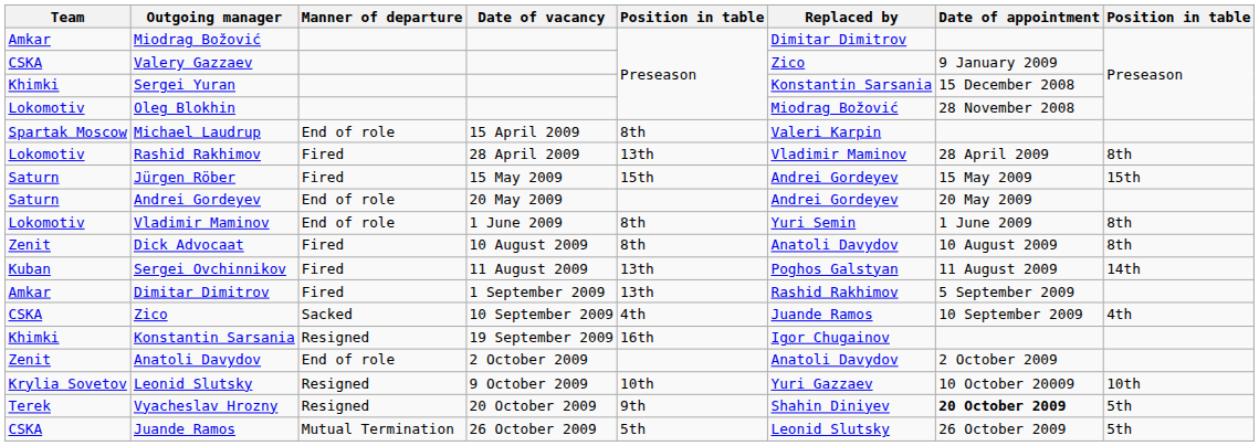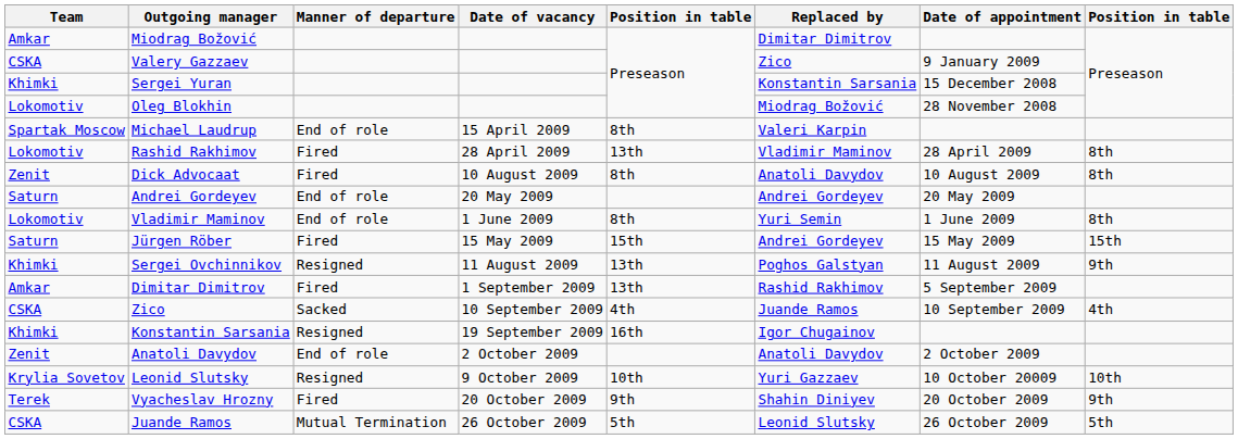rows swapped: Jürgen Röber <-> Dick Advocaat
Sergei Ovchinnikov | Team: Kuban -> Khimki
Sergei Ovchinnikov | Manner of departure: Fired -> Resigned
Sergei Ovchinnikov | column 8: 14th -> 9th
Vyacheslav Hrozny | Manner of departure: Resigned -> Fired
Vyacheslav Hrozny | Date of appointment: bold -> normal
Vyacheslav Hrozny | column 8: 5th -> 9th
